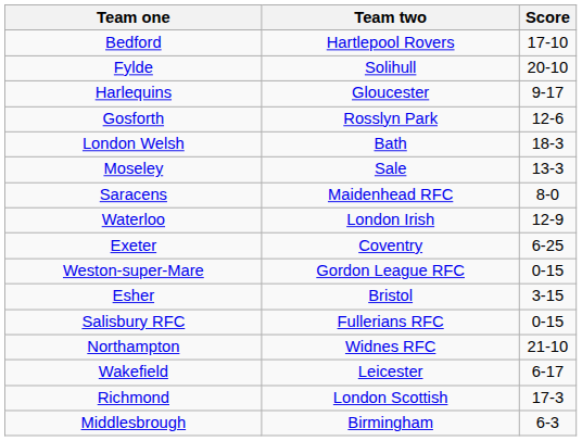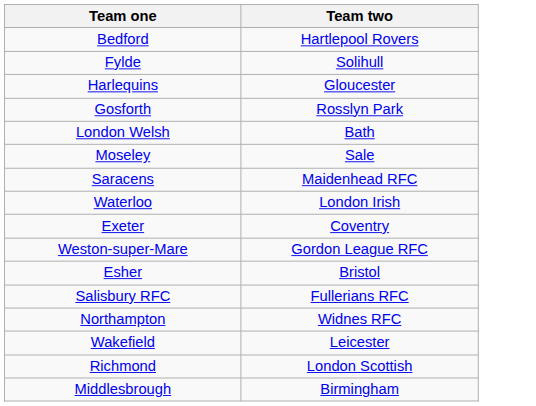- column: Score | 17-10 | 20-10 | 9-17 | 12-6 | 18-3 | 13-3 | 8-0 | 12-9 | 6-25 | 0-15 | 3-15 | 0-15 | 21-10 | 6-17 | 17-3 | 6-3
